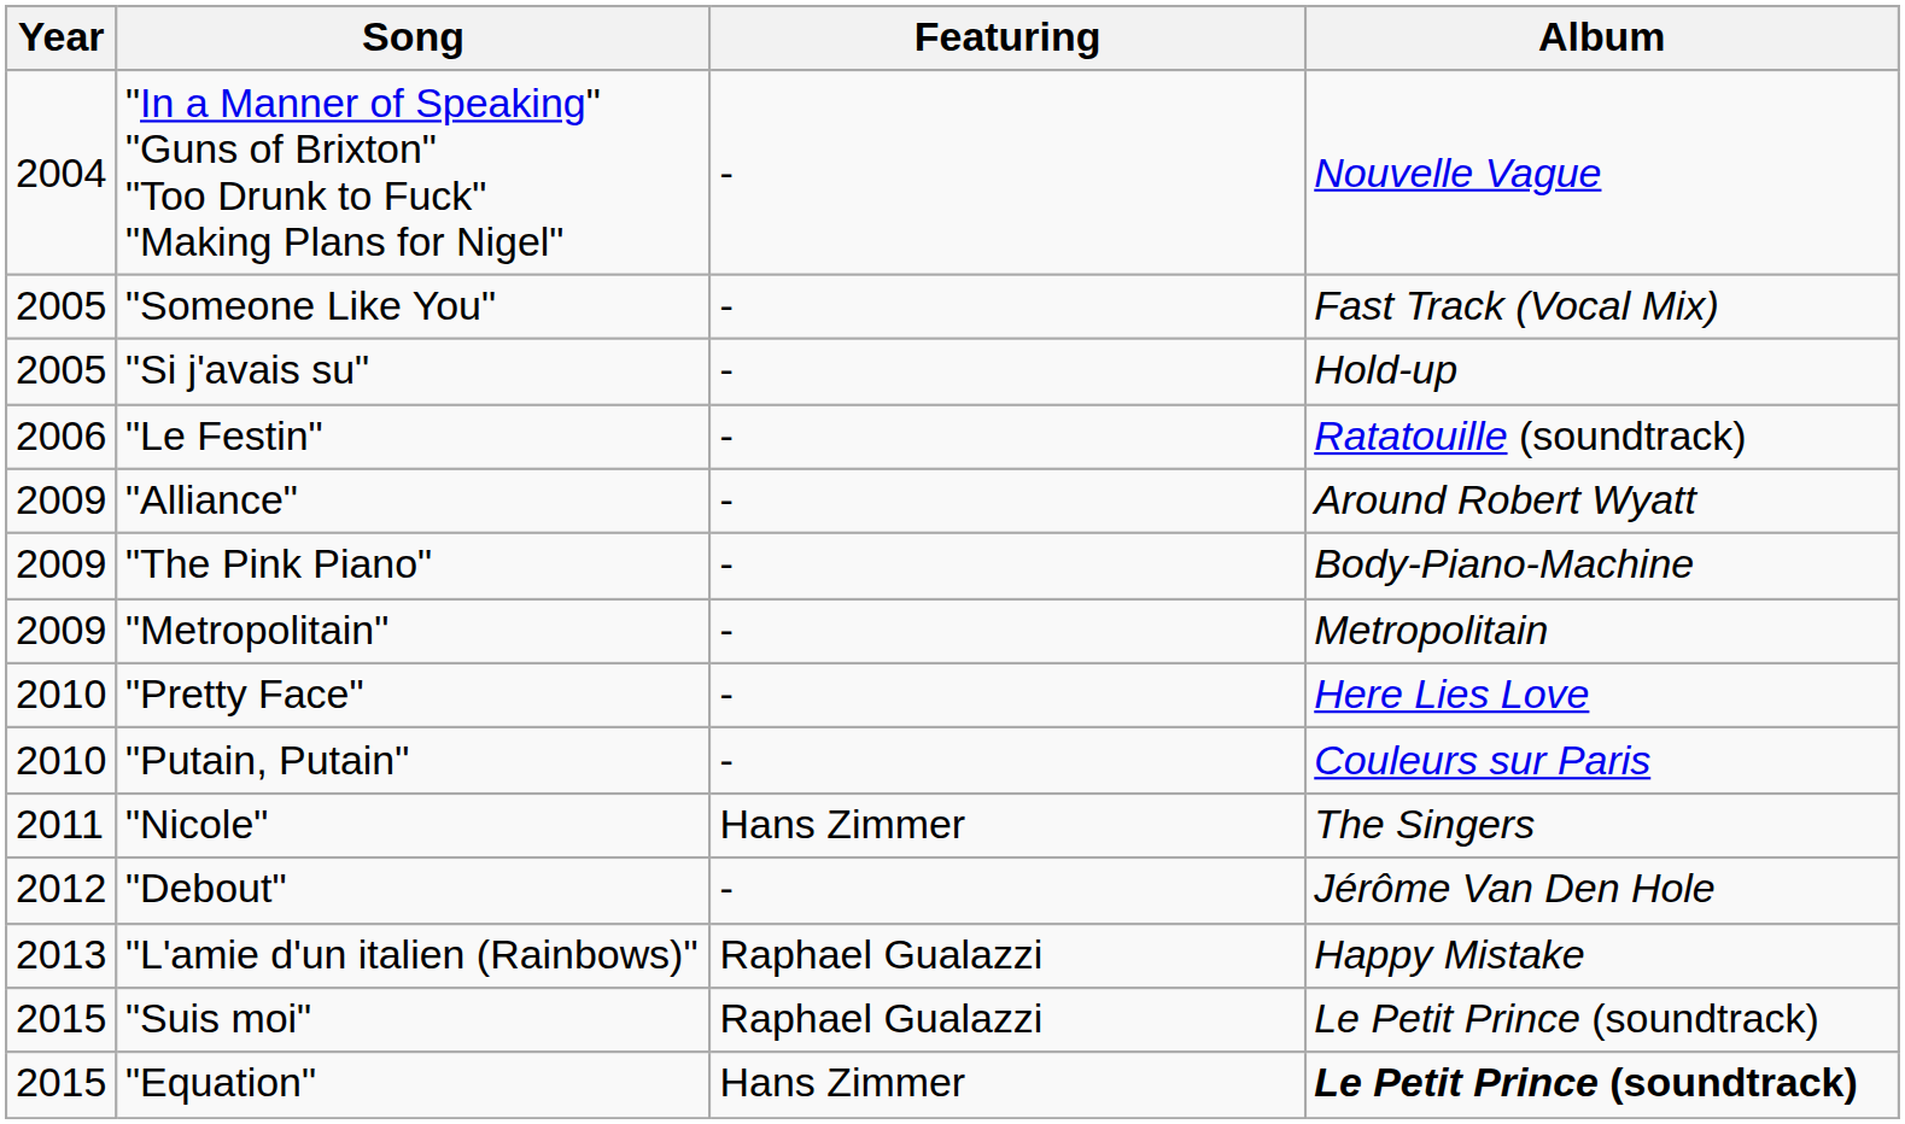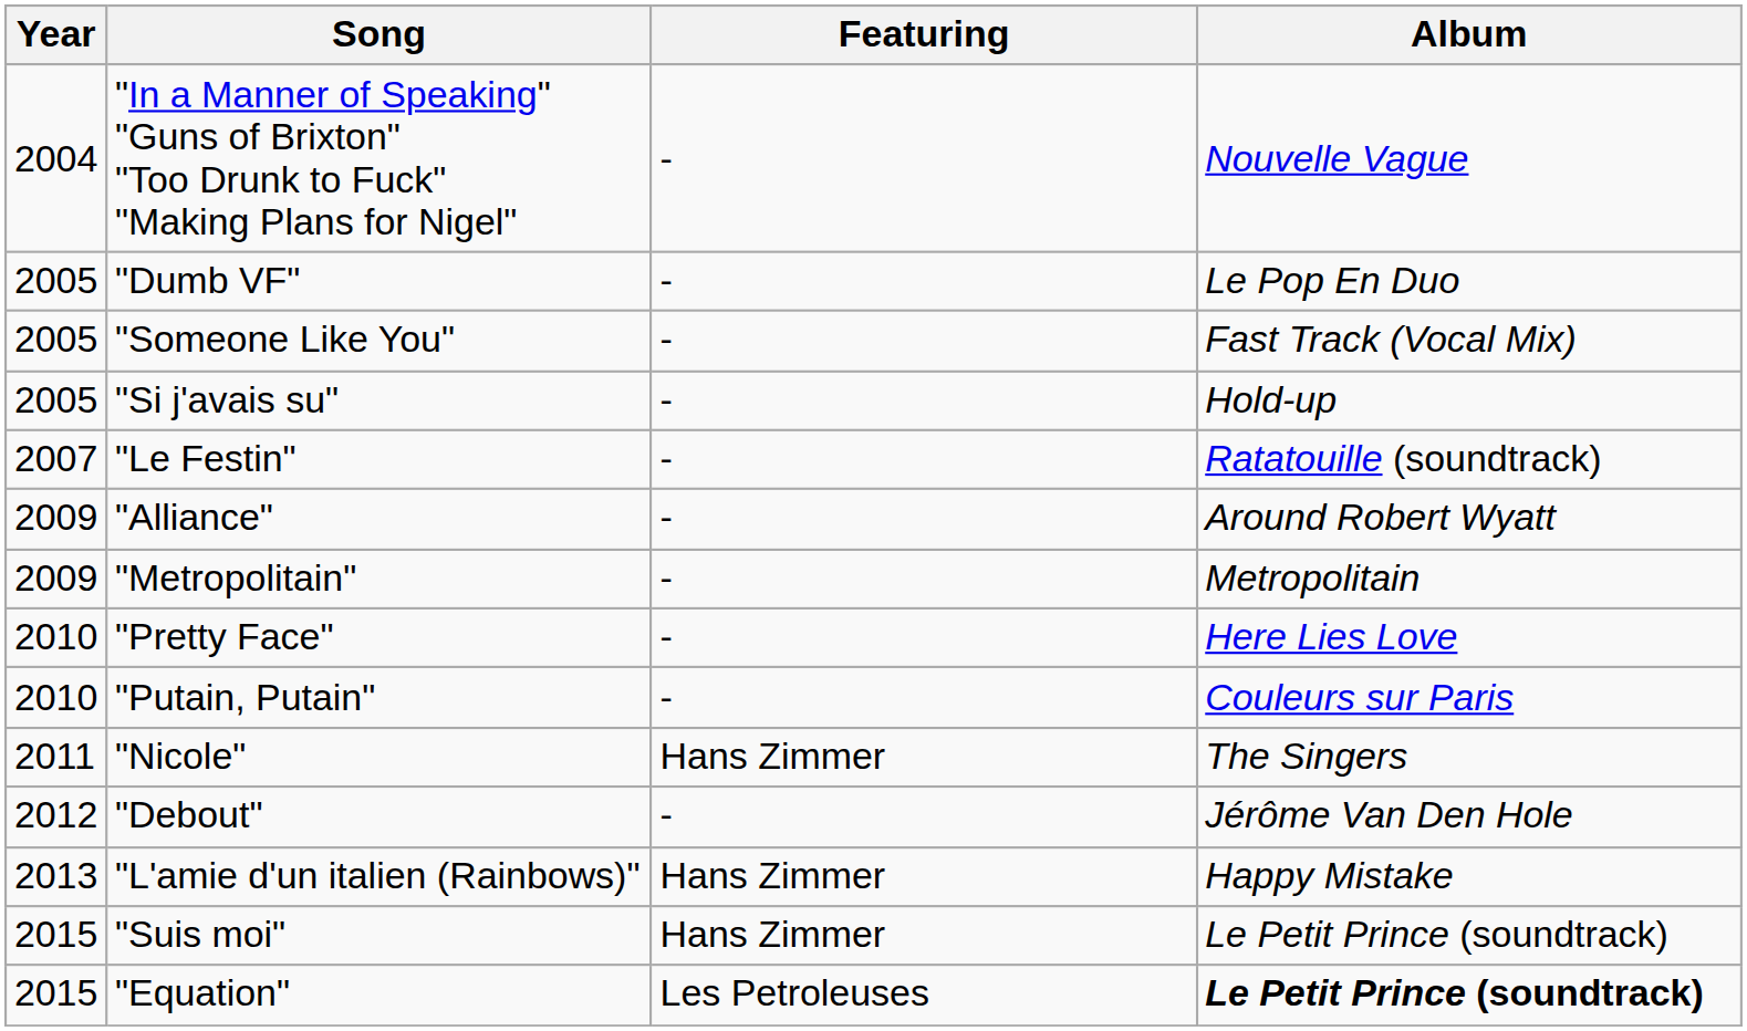+ row: 2005 | "Dumb VF" | - | Le Pop En Duo
"Le Festin" | Year: 2006 -> 2007
- row: 2009 | "The Pink Piano" | - | Body-Piano-Machine
"L'amie d'un italien (Rainbows)" | Featuring: Raphael Gualazzi -> Hans Zimmer
"Suis moi" | Featuring: Raphael Gualazzi -> Hans Zimmer
"Equation" | Featuring: Hans Zimmer -> Les Petroleuses
